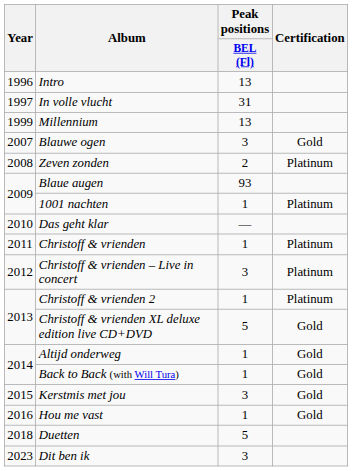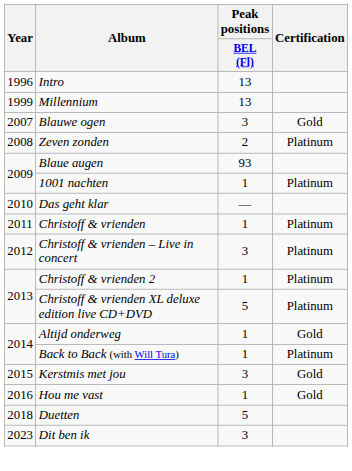- row: 1997 | In volle vlucht | 31
Christoff & vrienden XL deluxe edition live CD+DVD | Certification: Gold -> Platinum
Back to Back (with Will Tura) | Certification: Gold -> Platinum
